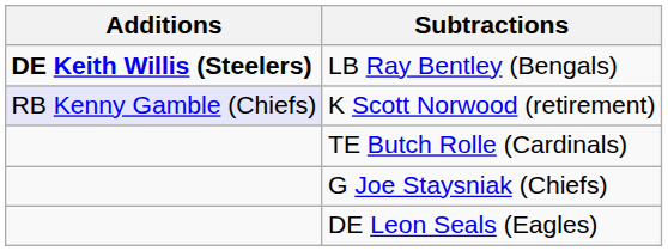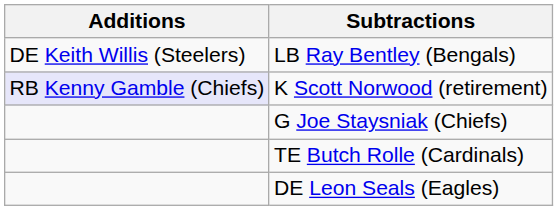LB Ray Bentley (Bengals) | Additions: bold -> normal
rows swapped: G Joe Staysniak (Chiefs) <-> TE Butch Rolle (Cardinals)
